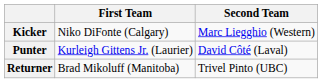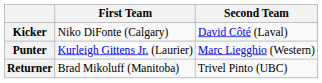Kicker | Second Team: Marc Liegghio (Western) -> David Côté (Laval)
Punter | Second Team: David Côté (Laval) -> Marc Liegghio (Western)
